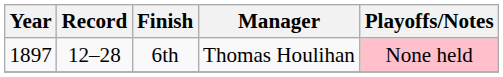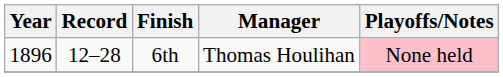6th | Year: 1897 -> 1896
